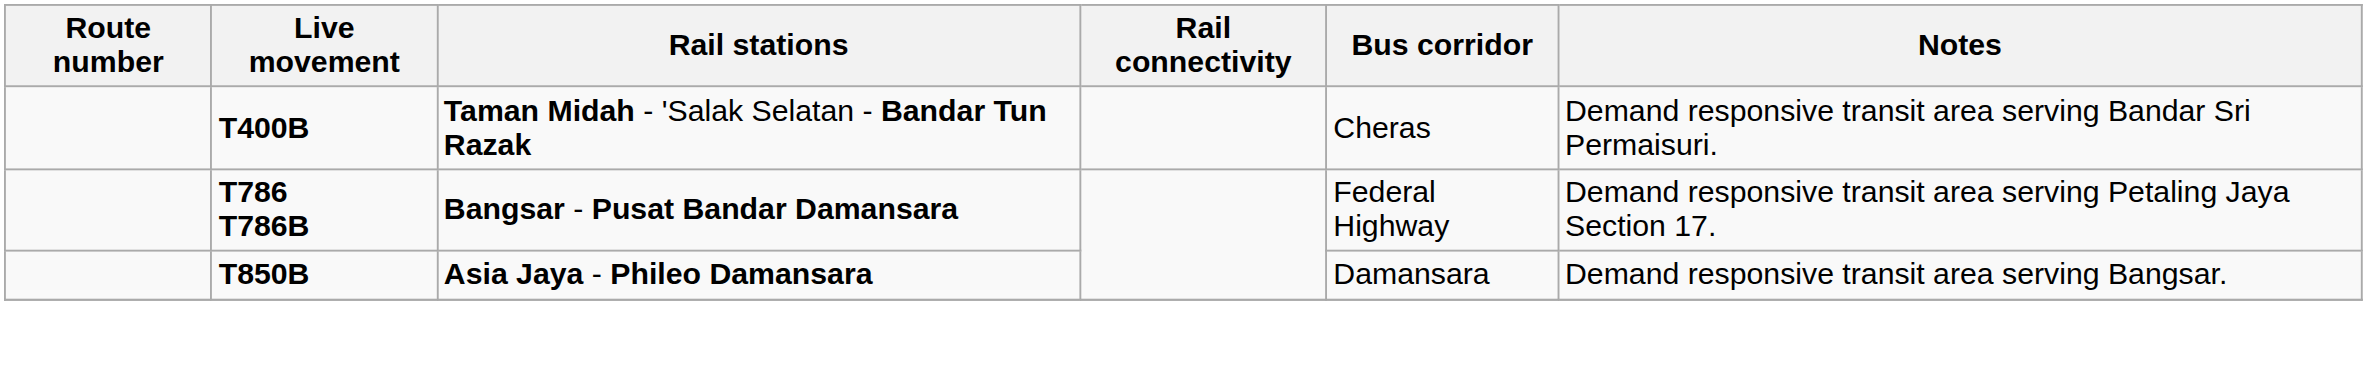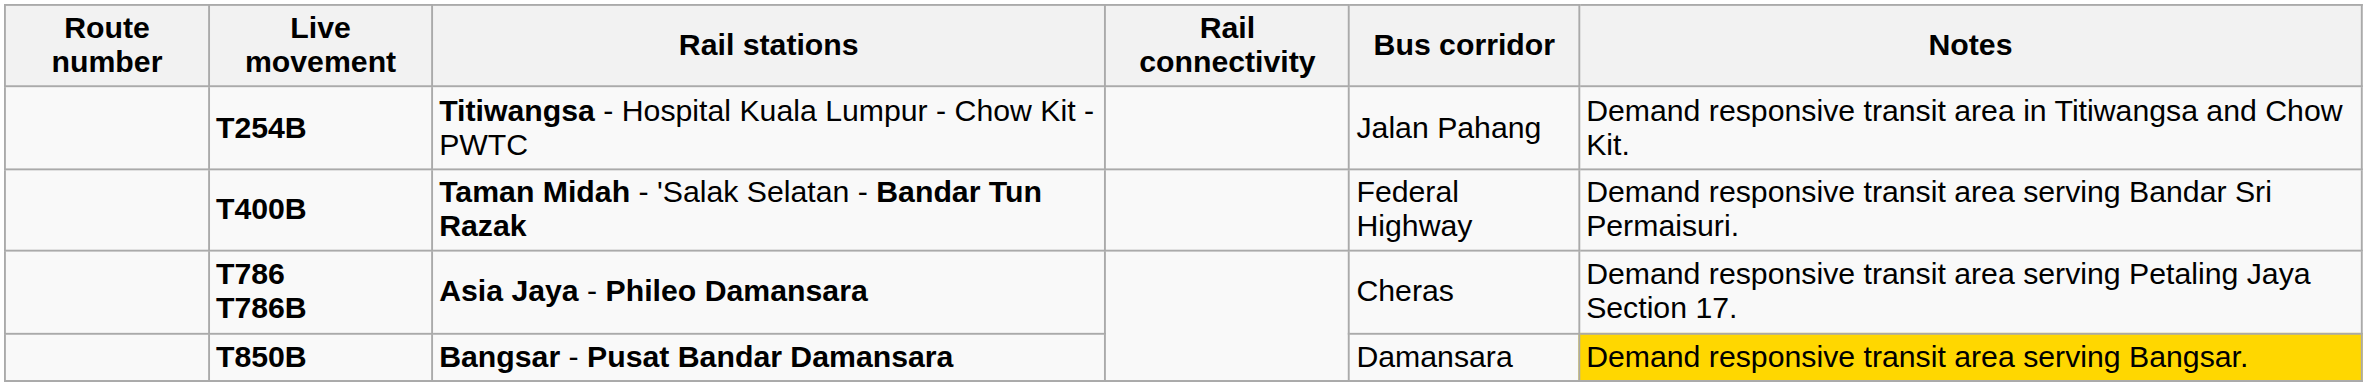+ row: T254B | Titiwangsa - Hospital Kuala Lumpur - Chow Kit - PWTC | Jalan Pahang | Demand responsive transit area in Titiwangsa and Chow Kit.
T400B | Bus corridor: Cheras -> Federal Highway
T786 T786B | Rail stations: Bangsar - Pusat Bandar Damansara -> Asia Jaya - Phileo Damansara
T786 T786B | Bus corridor: Federal Highway -> Cheras
T850B | Rail stations: Asia Jaya - Phileo Damansara -> Bangsar - Pusat Bandar Damansara
T850B | Notes: no background -> gold background
